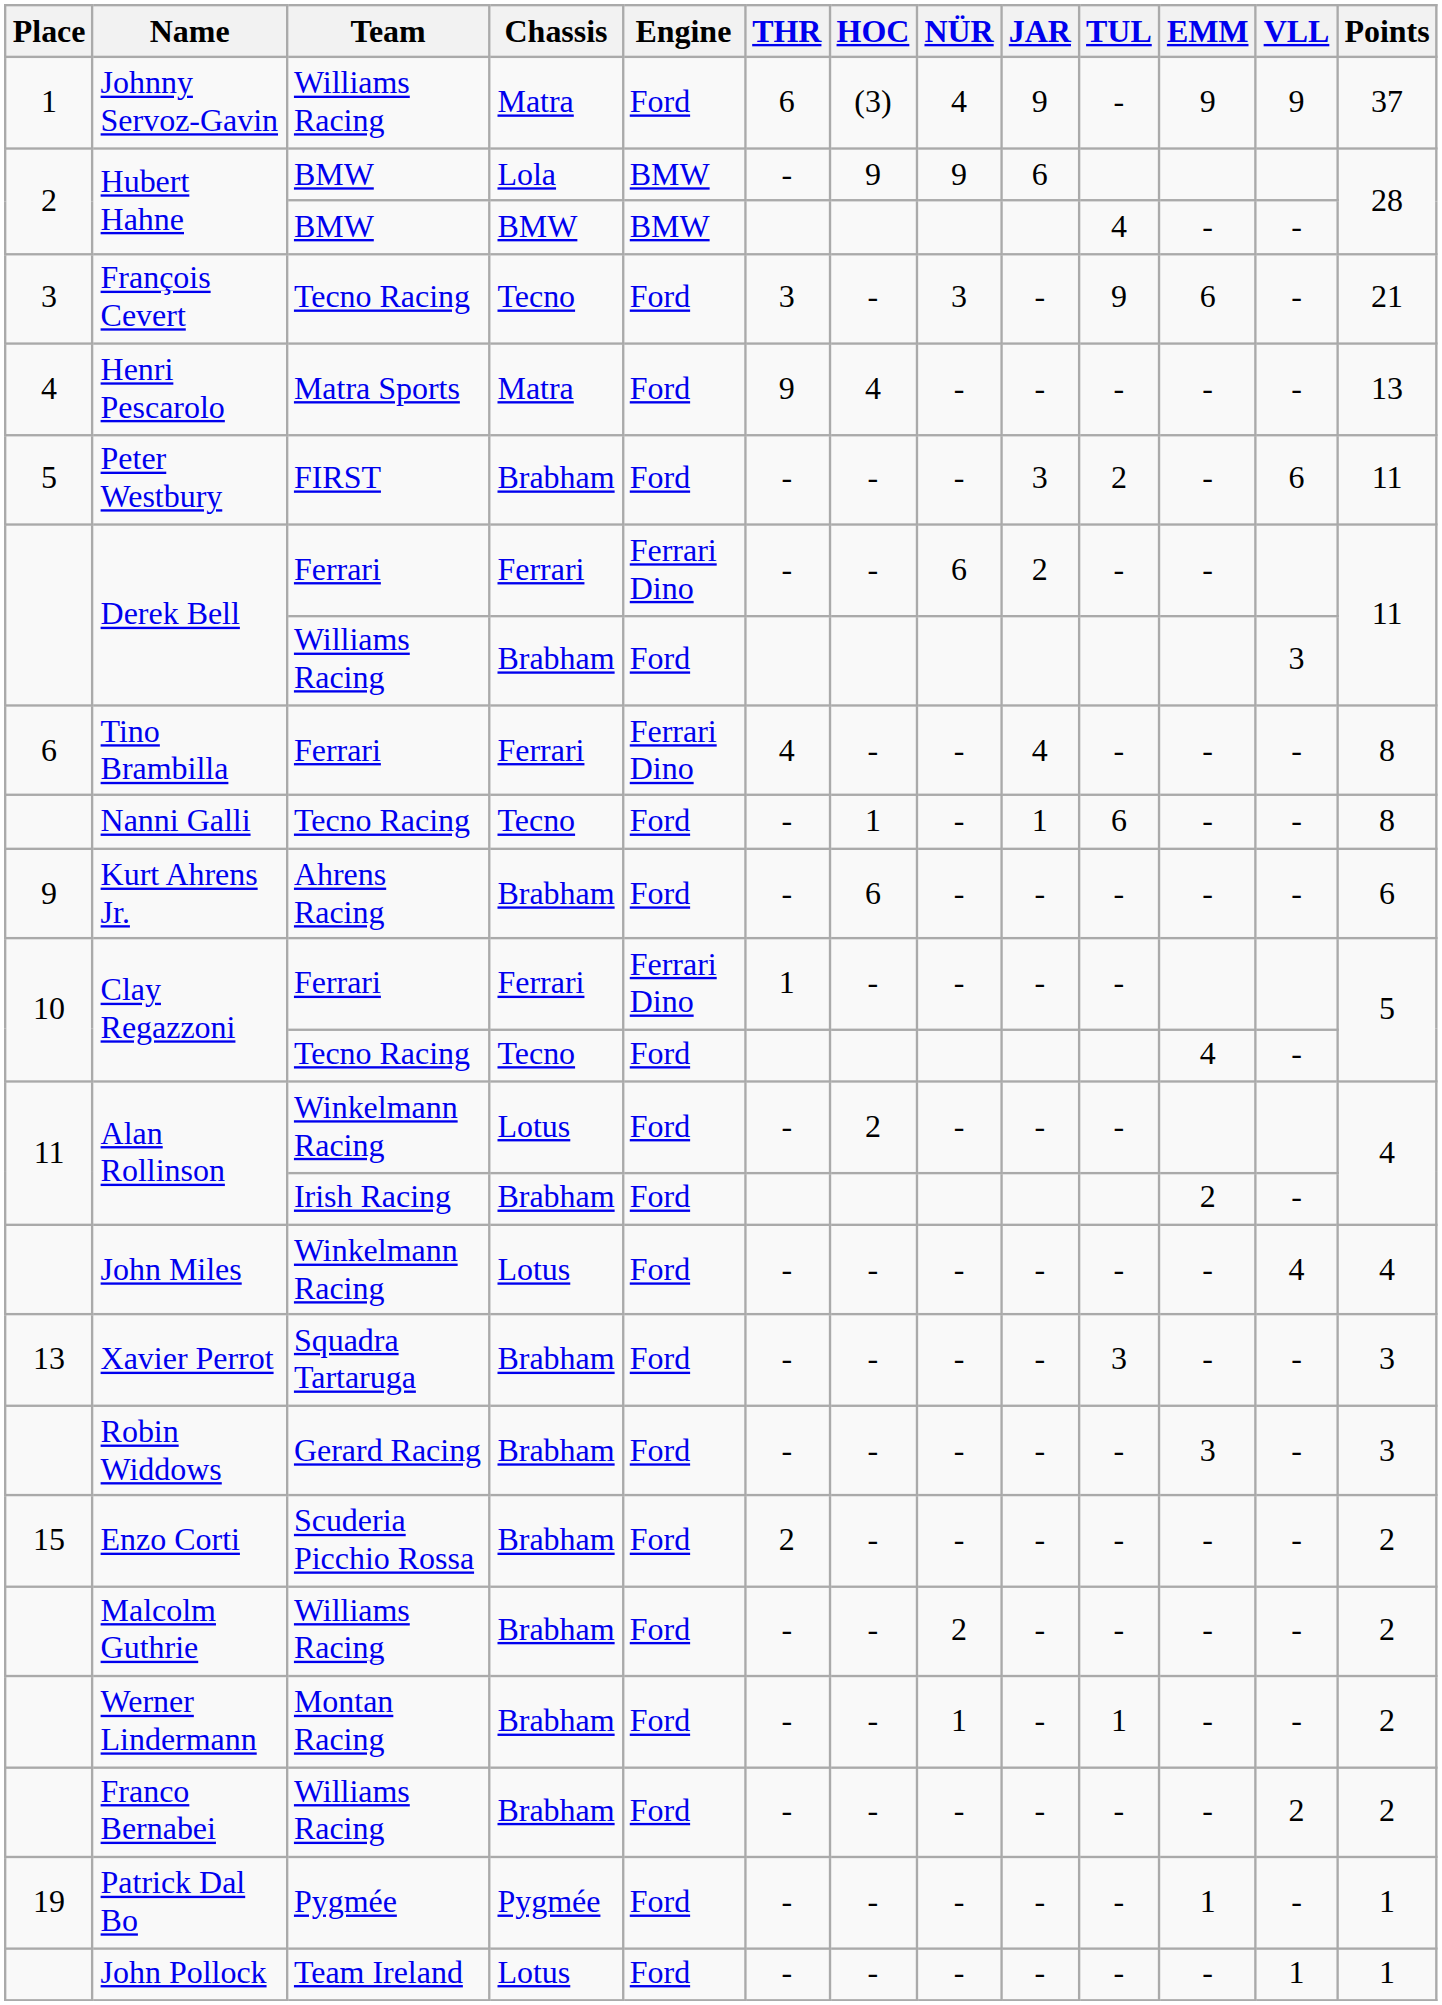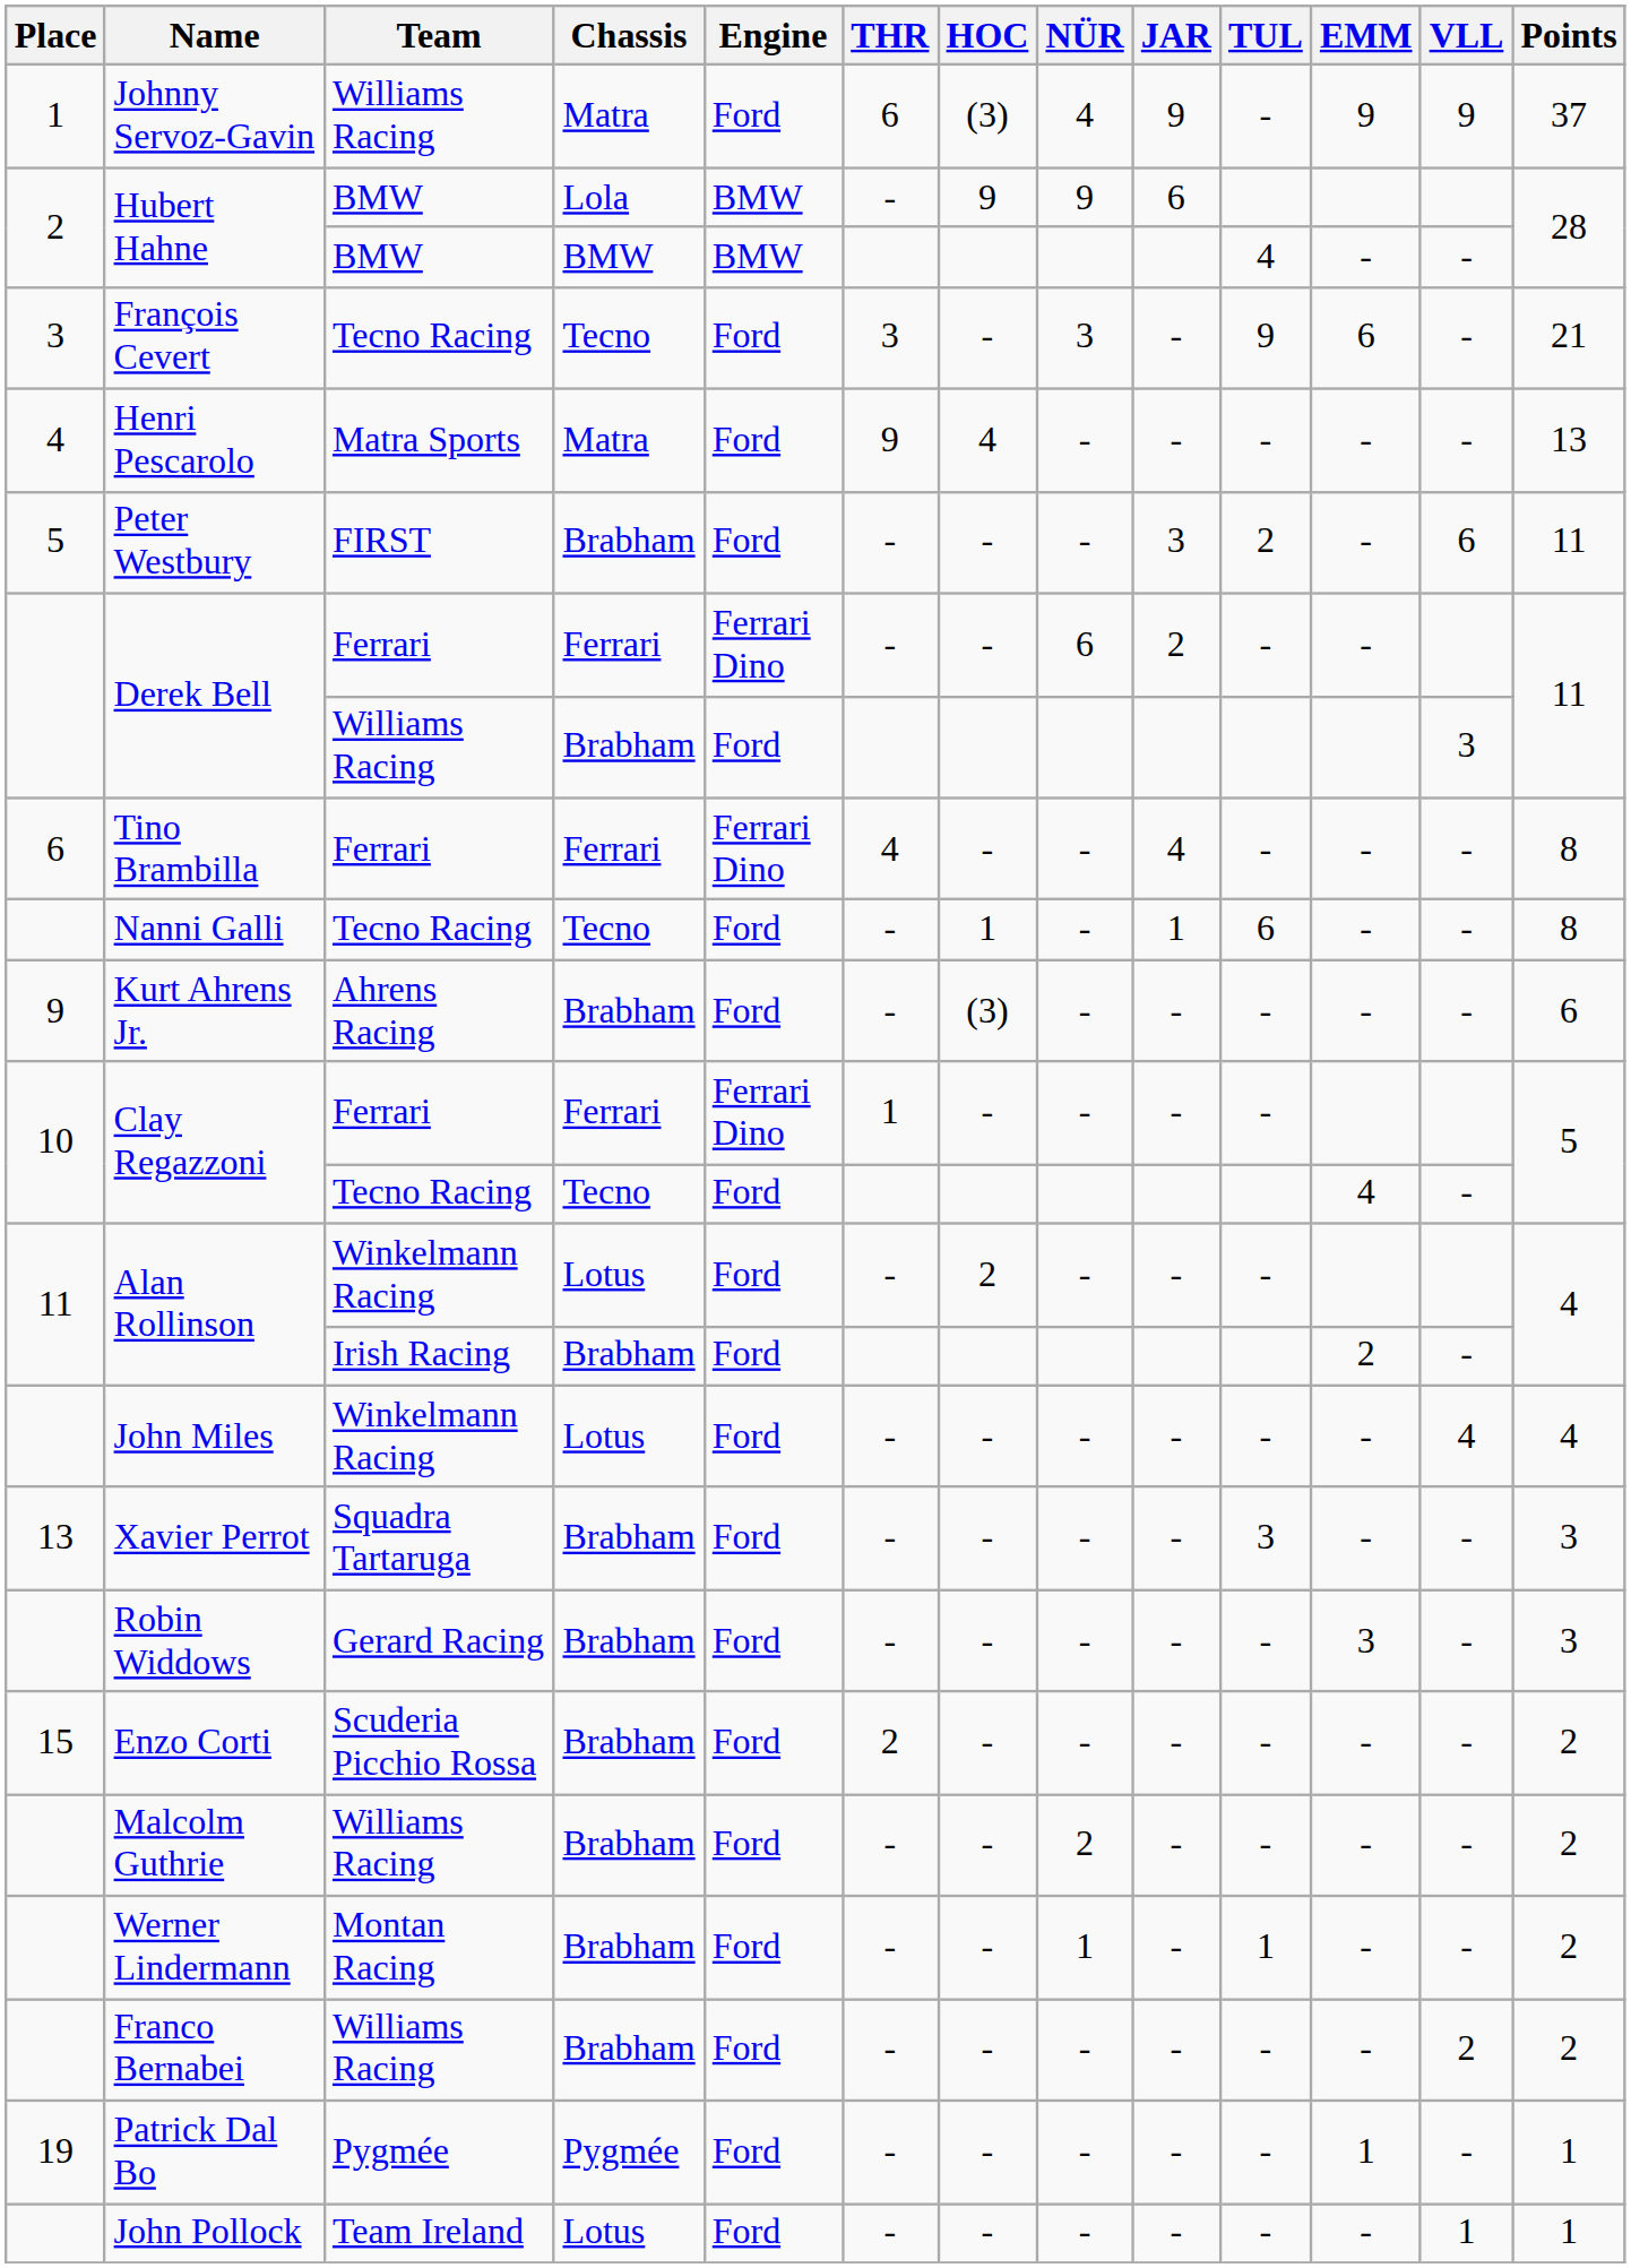Kurt Ahrens Jr. | HOC: 6 -> (3)
